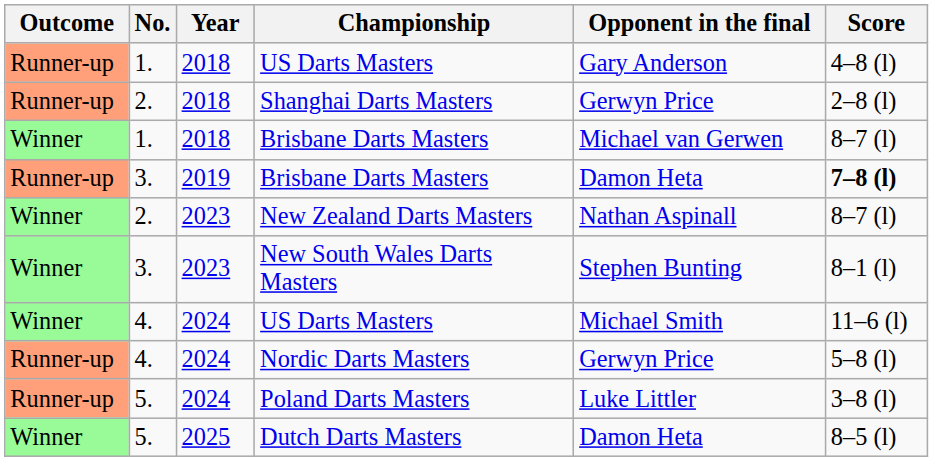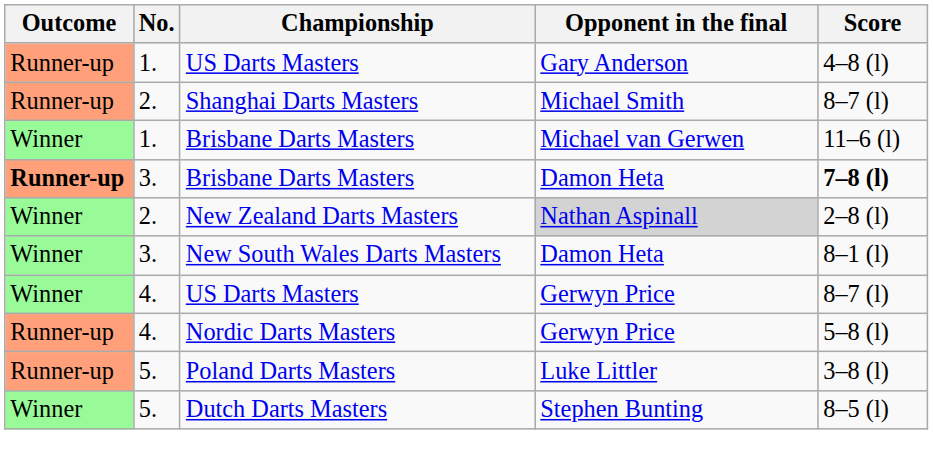- column: Year | 2018 | 2018 | 2018 | 2019 | 2023 | 2023 | 2024 | 2024 | 2024 | 2025
Shanghai Darts Masters | Opponent in the final: Gerwyn Price -> Michael Smith
Shanghai Darts Masters | Score: 2–8 (l) -> 8–7 (l)
1. / Brisbane Darts Masters | Score: 8–7 (l) -> 11–6 (l)
3. / Brisbane Darts Masters | Outcome: normal -> bold
New Zealand Darts Masters | Opponent in the final: no background -> lightgrey background
New Zealand Darts Masters | Score: 8–7 (l) -> 2–8 (l)
New South Wales Darts Masters | Opponent in the final: Stephen Bunting -> Damon Heta
4. / US Darts Masters | Opponent in the final: Michael Smith -> Gerwyn Price
4. / US Darts Masters | Score: 11–6 (l) -> 8–7 (l)
Dutch Darts Masters | Opponent in the final: Damon Heta -> Stephen Bunting
